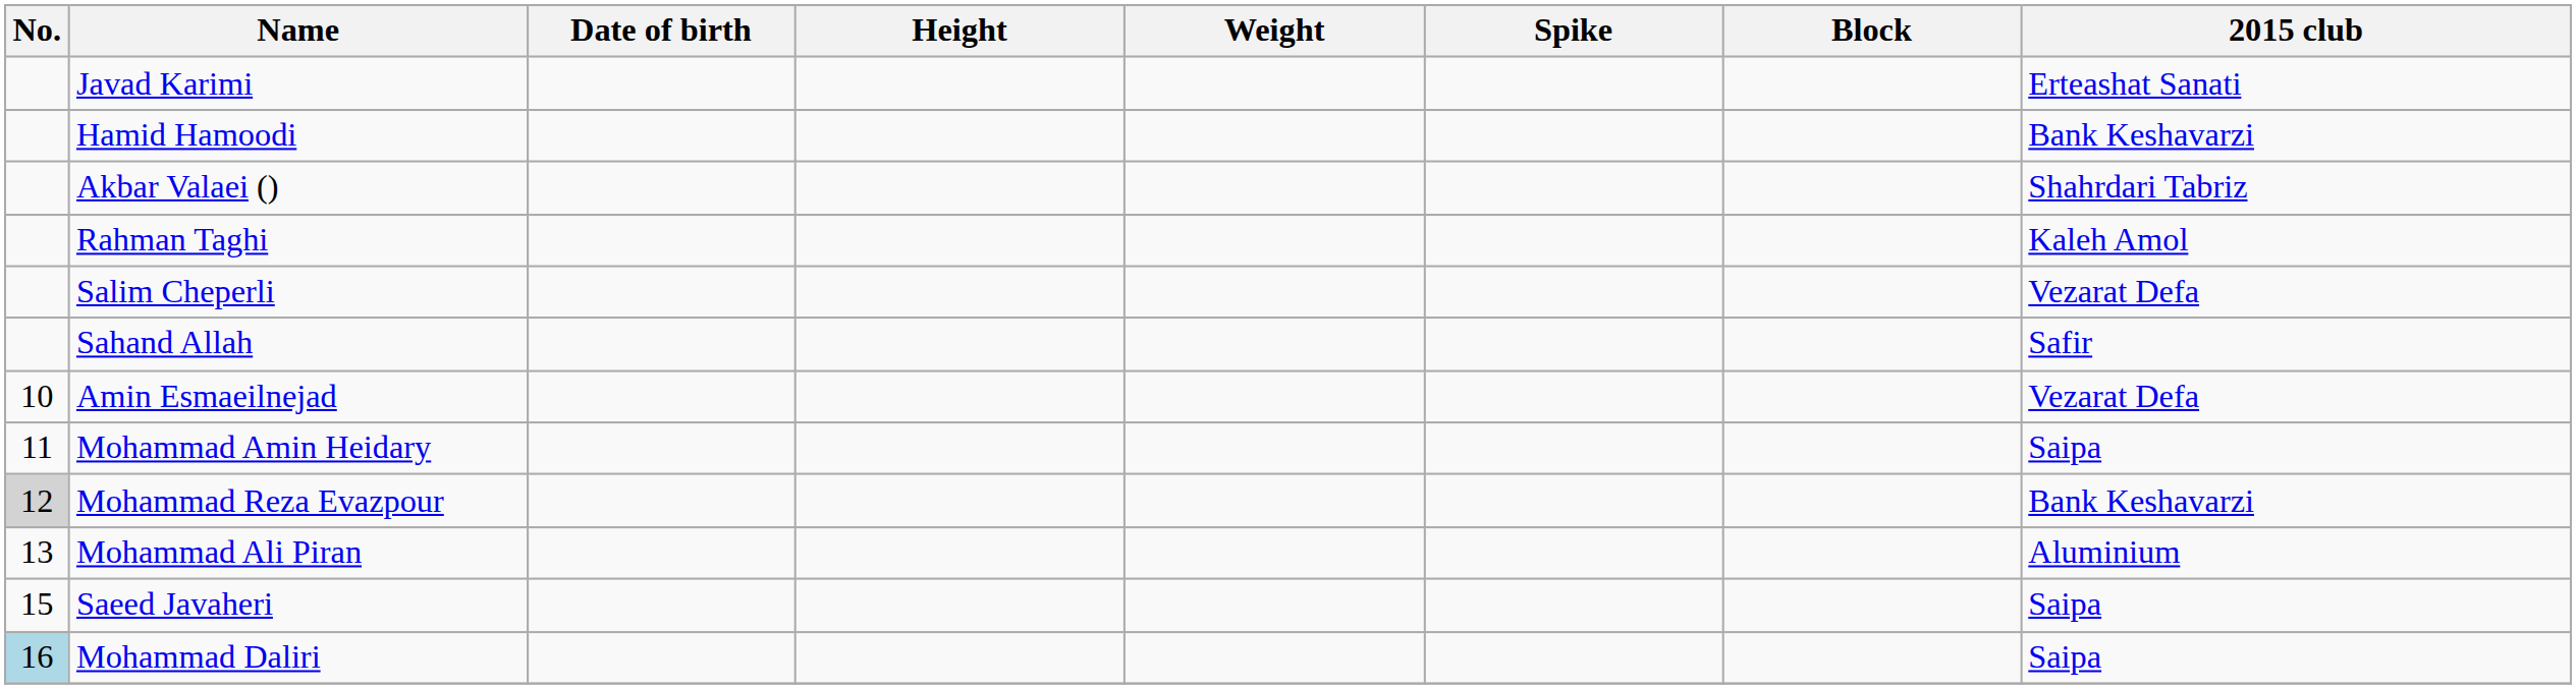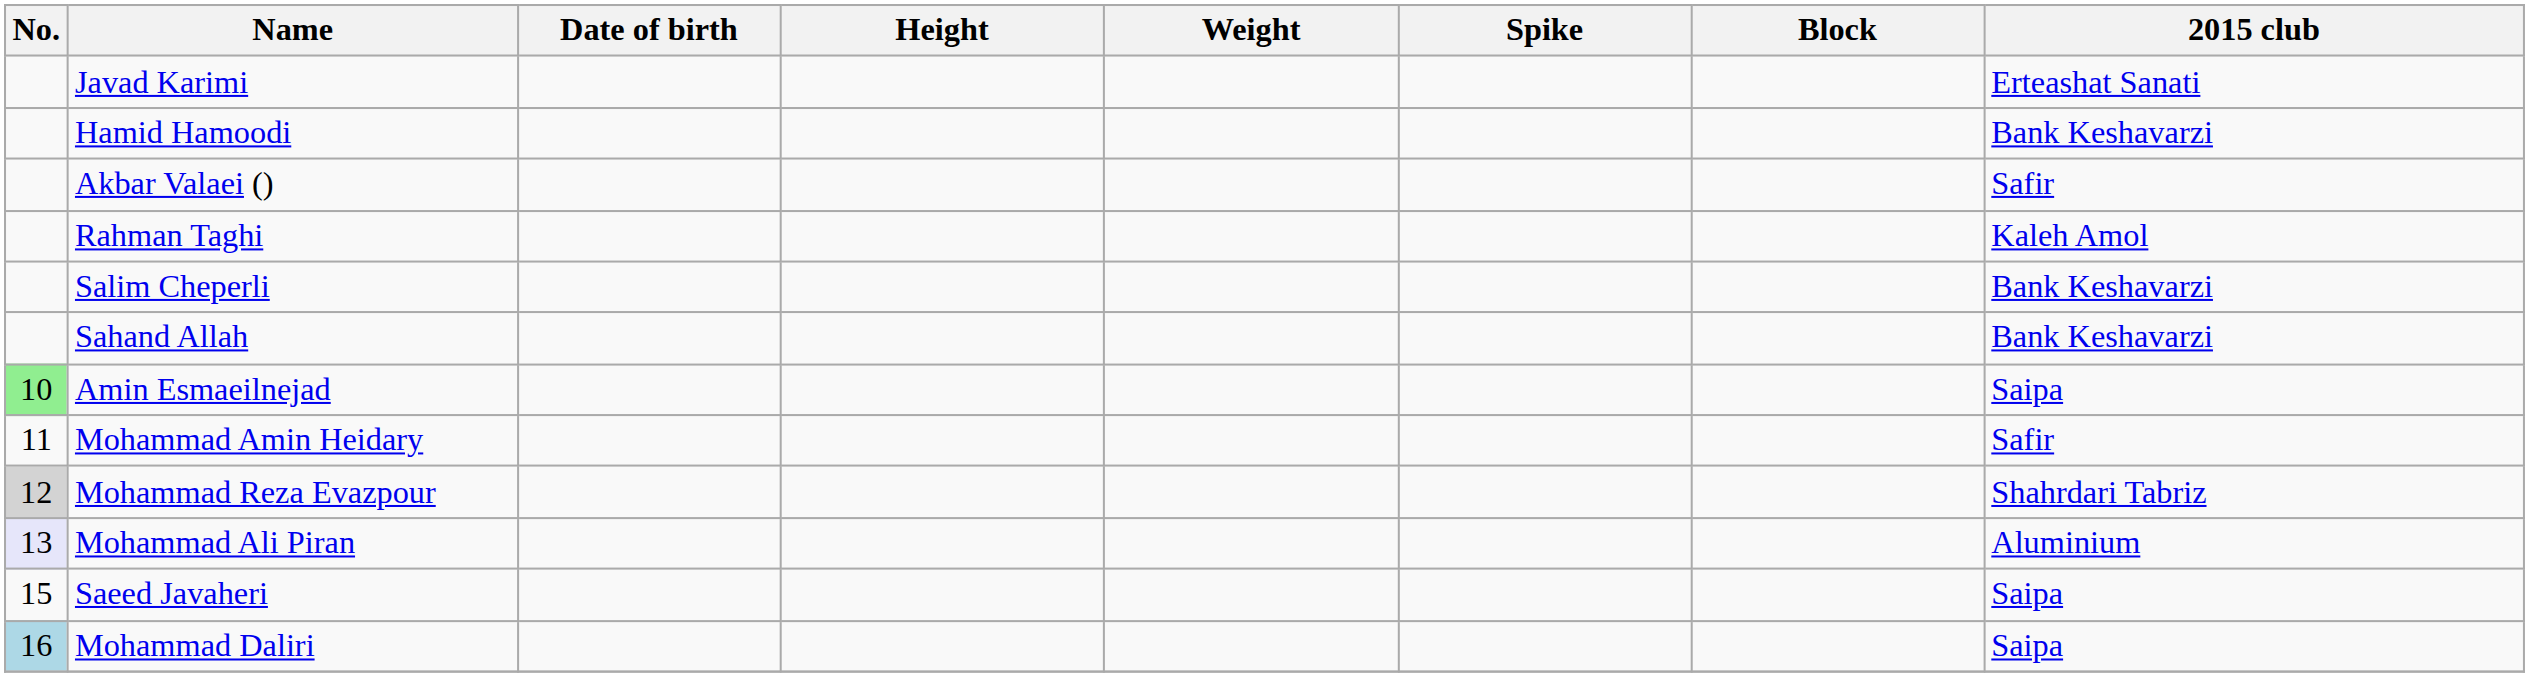Akbar Valaei () | 2015 club: Shahrdari Tabriz -> Safir
Salim Cheperli | 2015 club: Vezarat Defa -> Bank Keshavarzi
Sahand Allah | 2015 club: Safir -> Bank Keshavarzi
Amin Esmaeilnejad | No.: no background -> lightgreen background
Amin Esmaeilnejad | 2015 club: Vezarat Defa -> Saipa
Mohammad Amin Heidary | 2015 club: Saipa -> Safir
Mohammad Reza Evazpour | 2015 club: Bank Keshavarzi -> Shahrdari Tabriz
Mohammad Ali Piran | No.: no background -> lavender background
